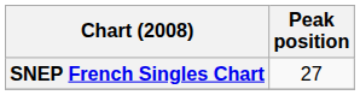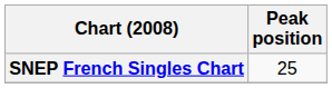SNEP French Singles Chart | Peak position: 27 -> 25
